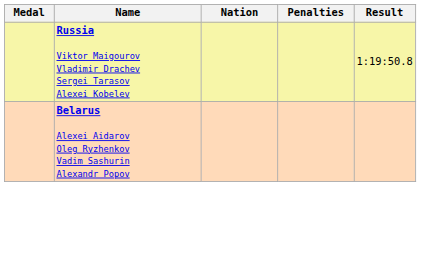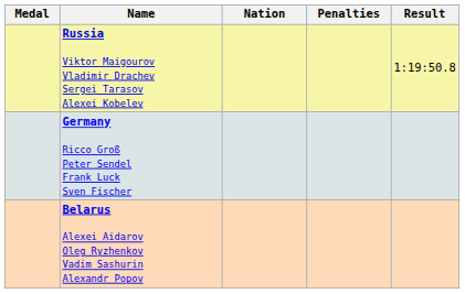+ row: Germany Ricco Groß Peter Sendel Frank Luck Sven Fischer
